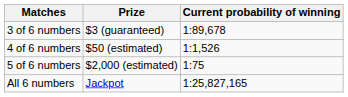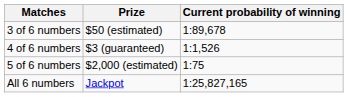3 of 6 numbers | Prize: $3 (guaranteed) -> $50 (estimated)
4 of 6 numbers | Prize: $50 (estimated) -> $3 (guaranteed)
